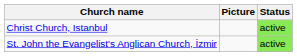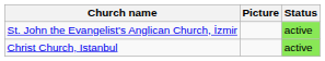rows swapped: Christ Church, Istanbul <-> St. John the Evangelist's Anglican Church, İzmir
